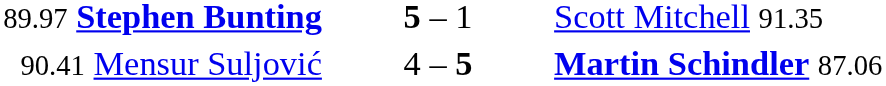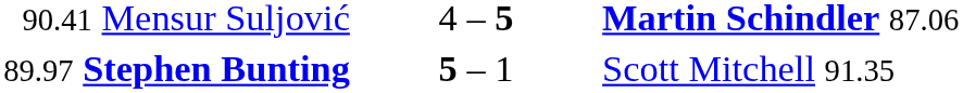rows swapped: 89.97 Stephen Bunting <-> 90.41 Mensur Suljović
